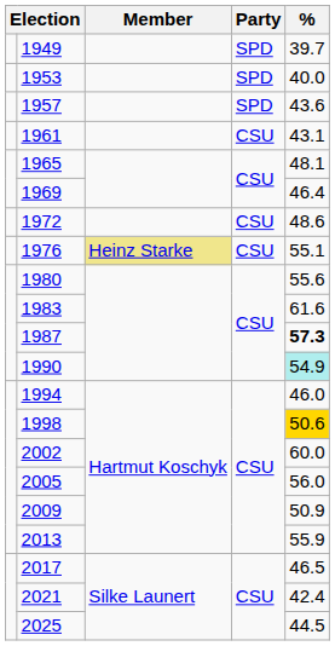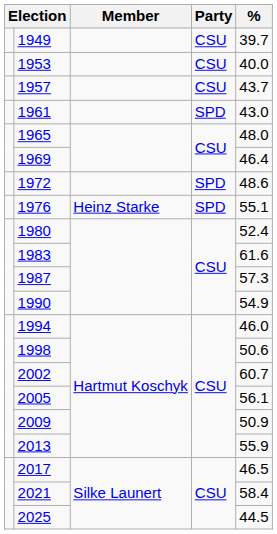1949 | Party: SPD -> CSU
1953 | Party: SPD -> CSU
1957 | Party: SPD -> CSU
1957 | %: 43.6 -> 43.7
1961 | Party: CSU -> SPD
1961 | %: 43.1 -> 43.0
1965 | %: 48.1 -> 48.0
1972 | Party: CSU -> SPD
1976 | Member: khaki background -> no background
1976 | Party: CSU -> SPD
1980 | %: 55.6 -> 52.4
1987 | %: bold -> normal
1990 | %: paleturquoise background -> no background
1998 | %: gold background -> no background
2002 | %: 60.0 -> 60.7
2005 | %: 56.0 -> 56.1
2021 | %: 42.4 -> 58.4
